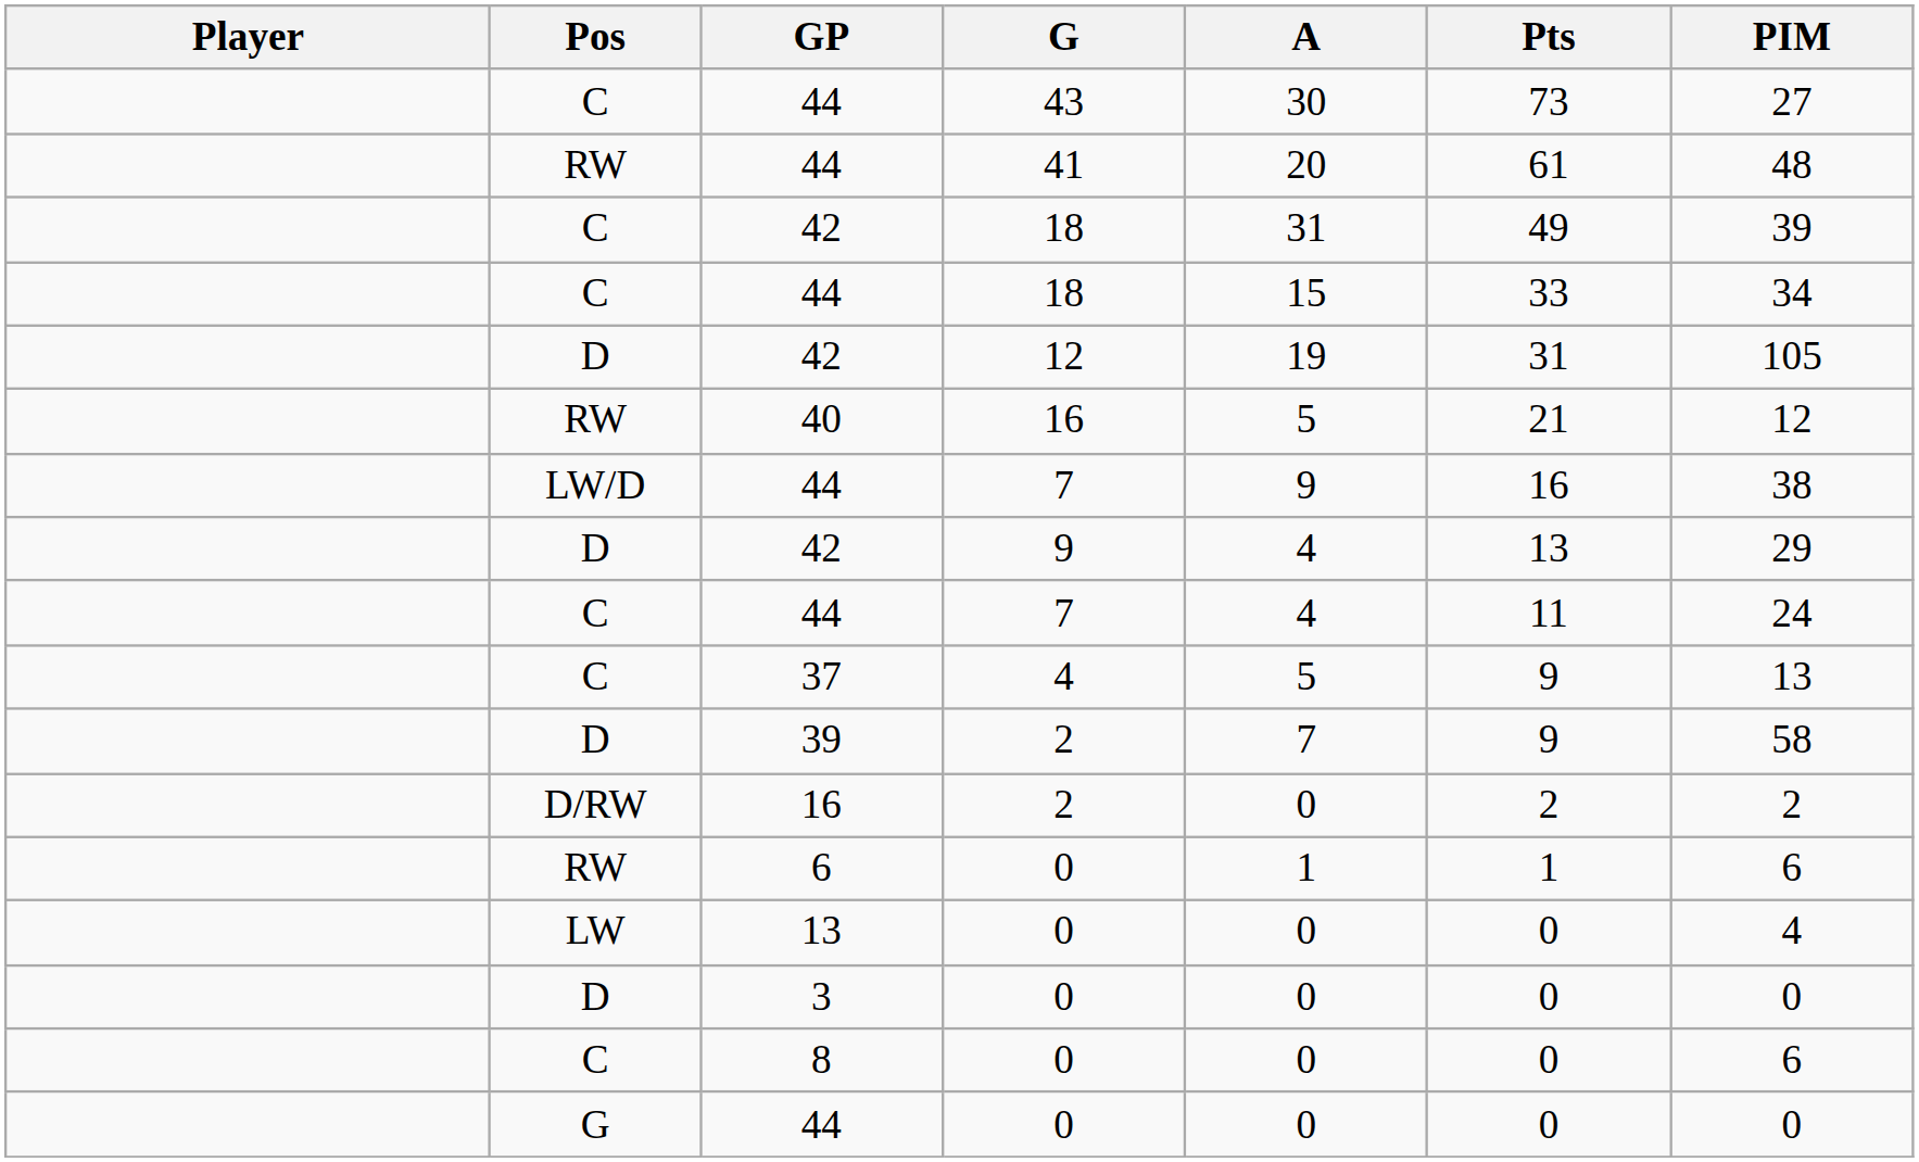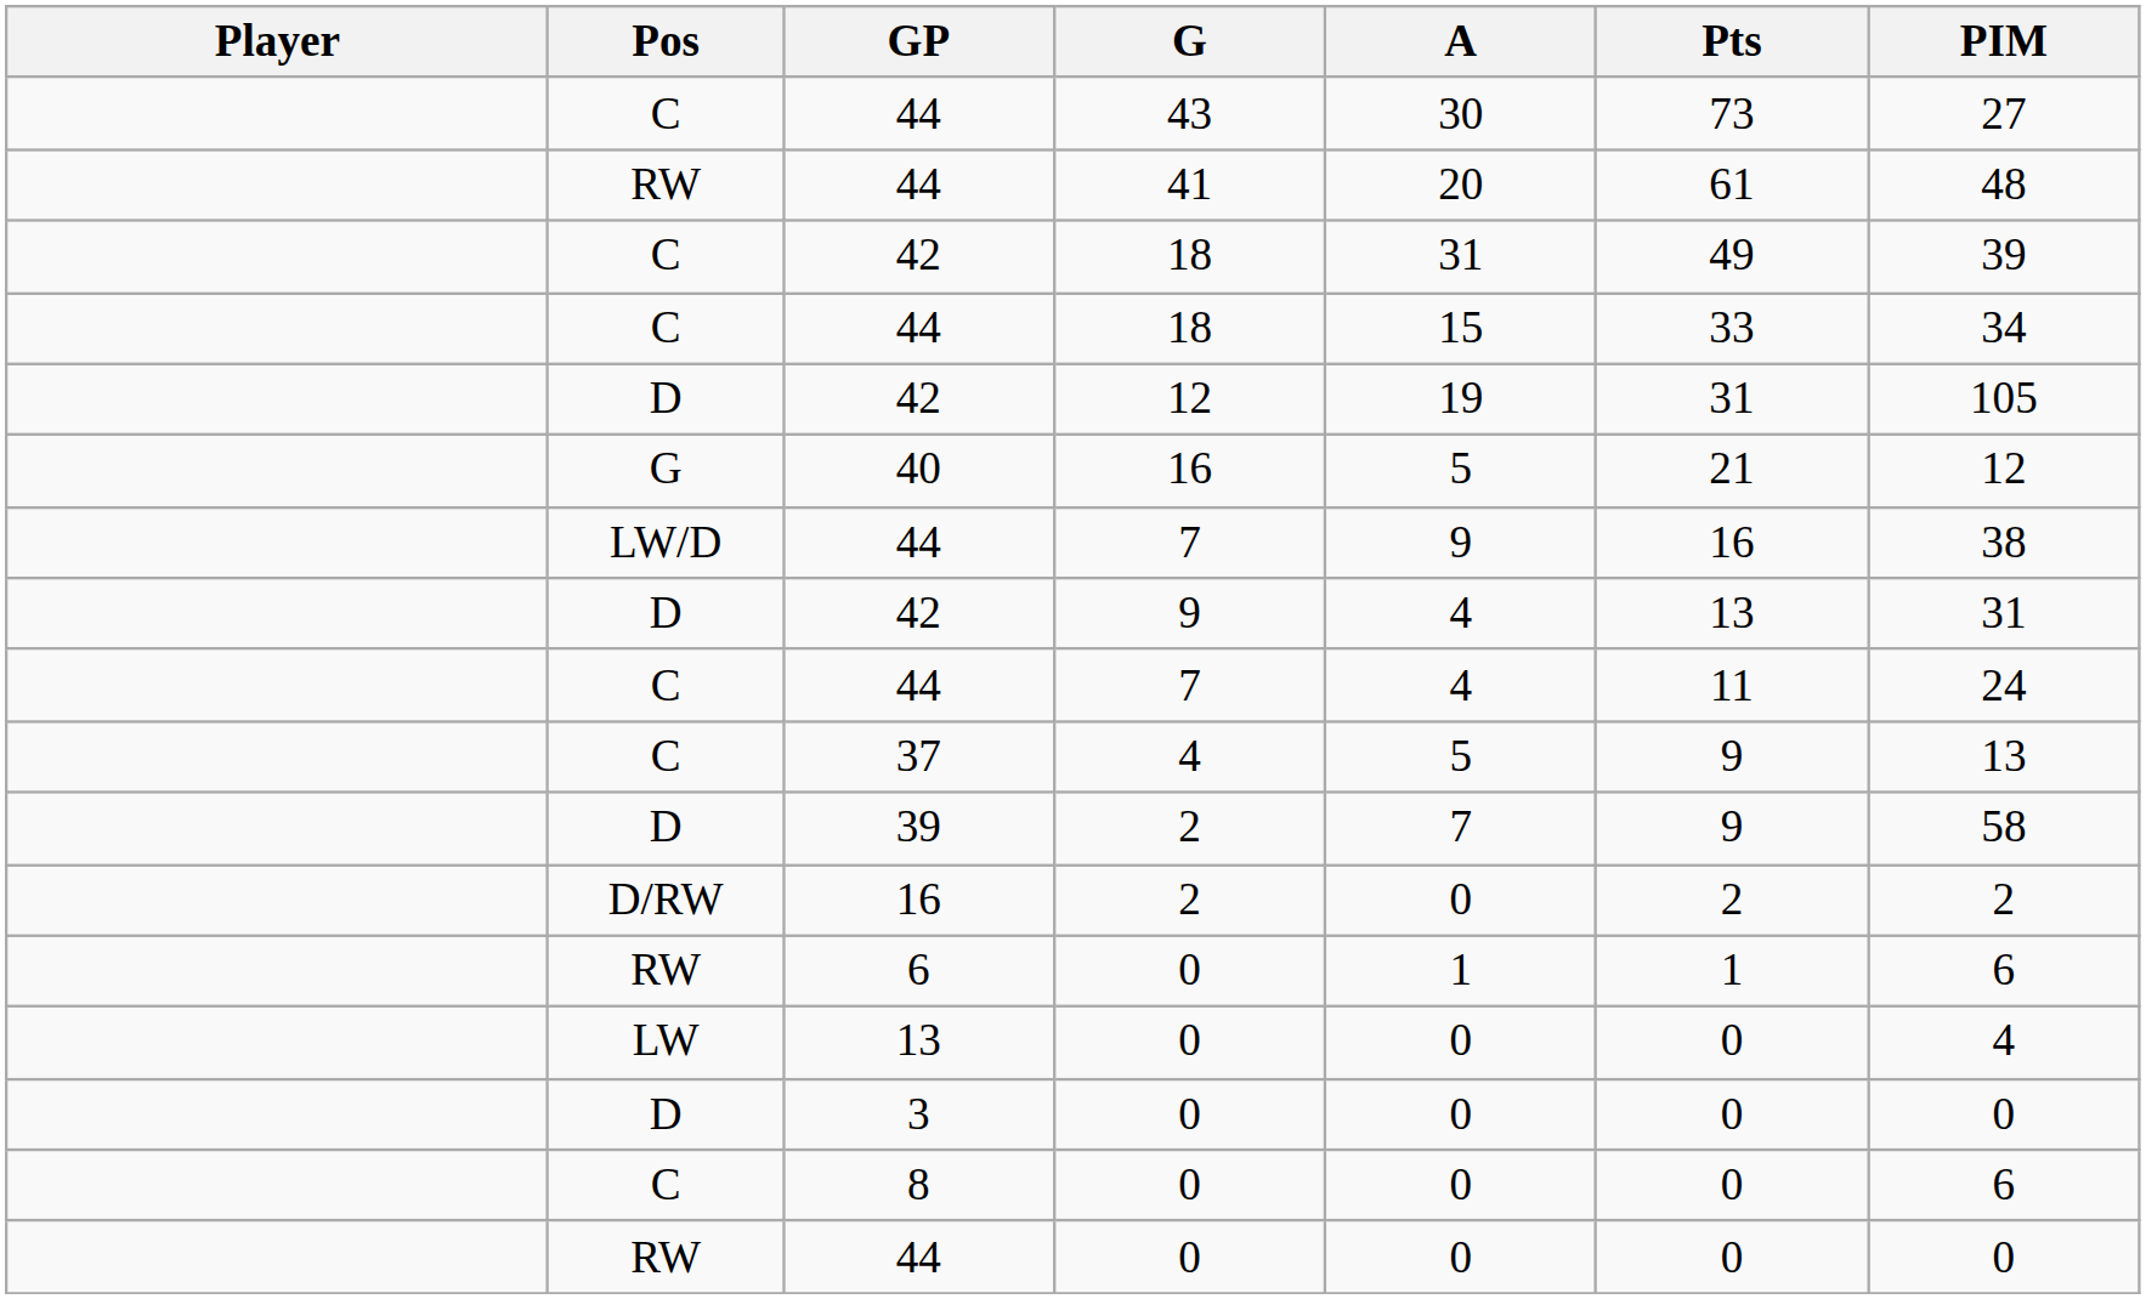40 | Pos: RW -> G
42 / 9 | PIM: 29 -> 31
44 / 0 | Pos: G -> RW
